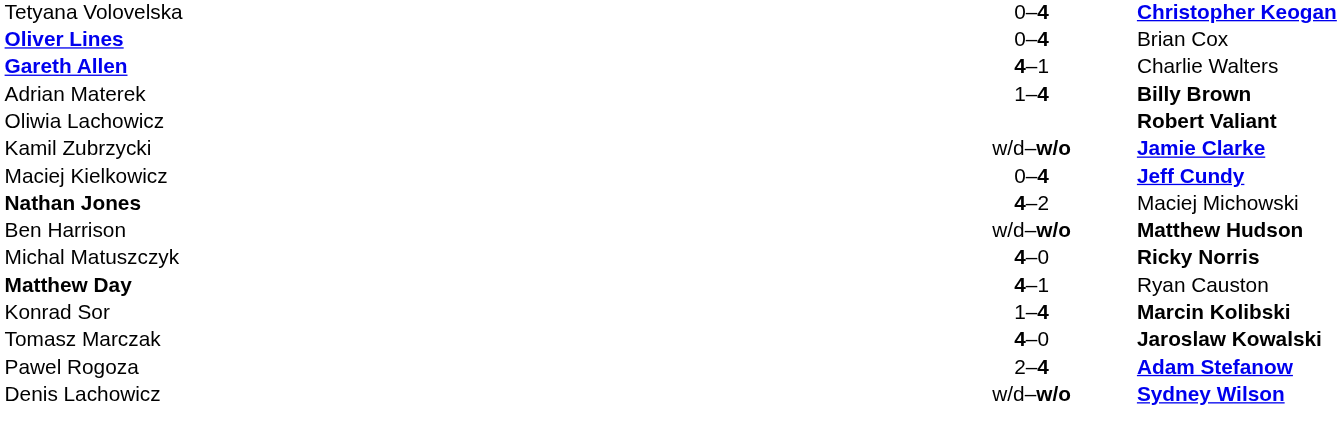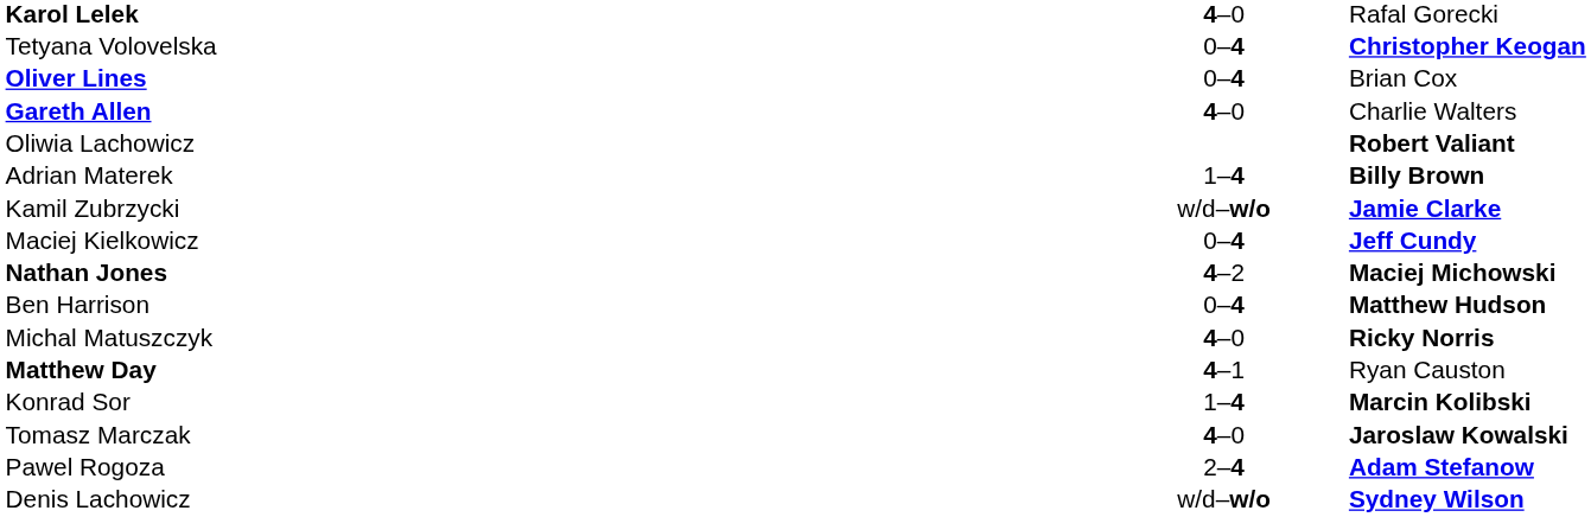+ row: Karol Lelek | 4–0 | Rafal Gorecki
Gareth Allen | column 2: 4–1 -> 4–0
rows swapped: Adrian Materek <-> Oliwia Lachowicz
Nathan Jones | column 3: normal -> bold
Ben Harrison | column 2: w/d–w/o -> 0–4
